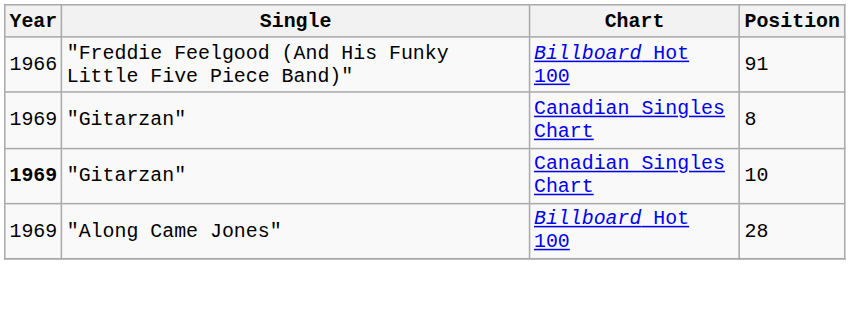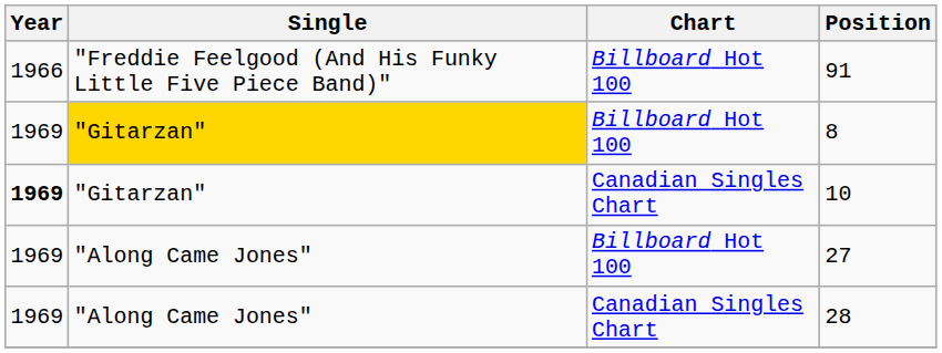8 | Single: no background -> gold background
8 | Chart: Canadian Singles Chart -> Billboard Hot 100
+ row: 1969 | "Along Came Jones" | Billboard Hot 100 | 27
28 | Chart: Billboard Hot 100 -> Canadian Singles Chart
